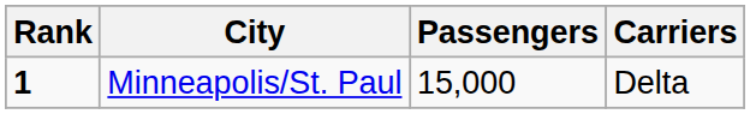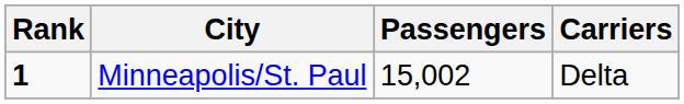Minneapolis/St. Paul | Passengers: 15,000 -> 15,002
